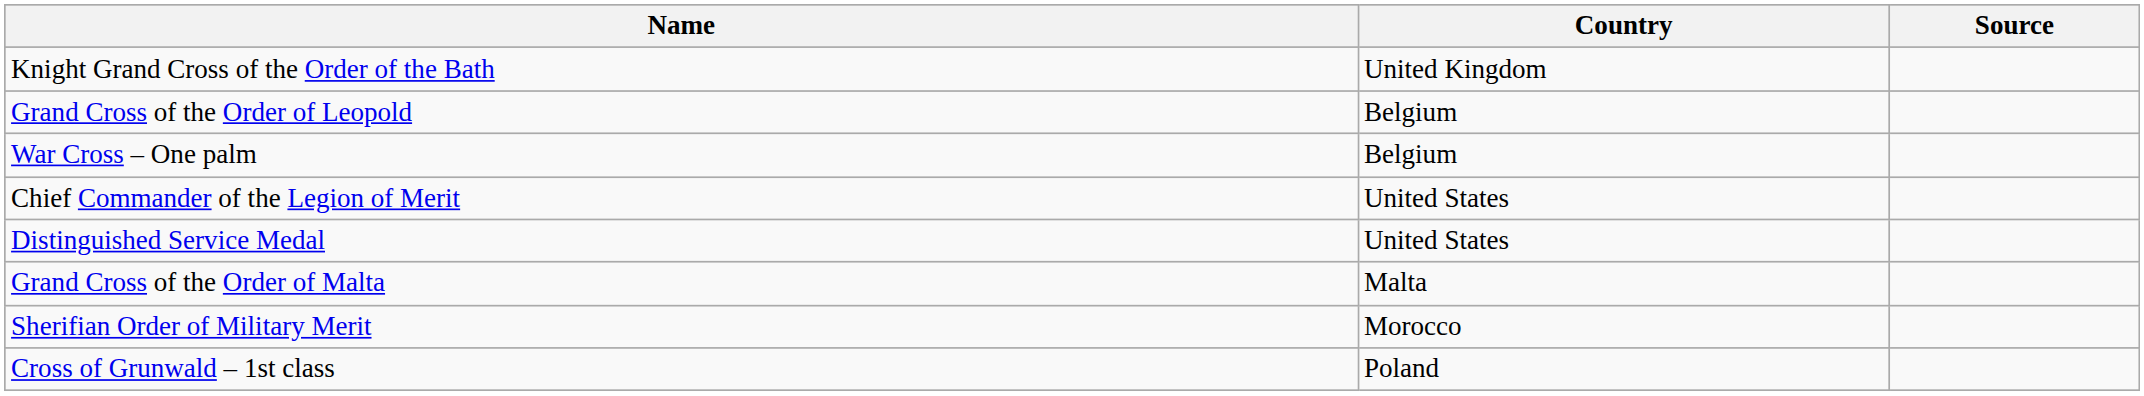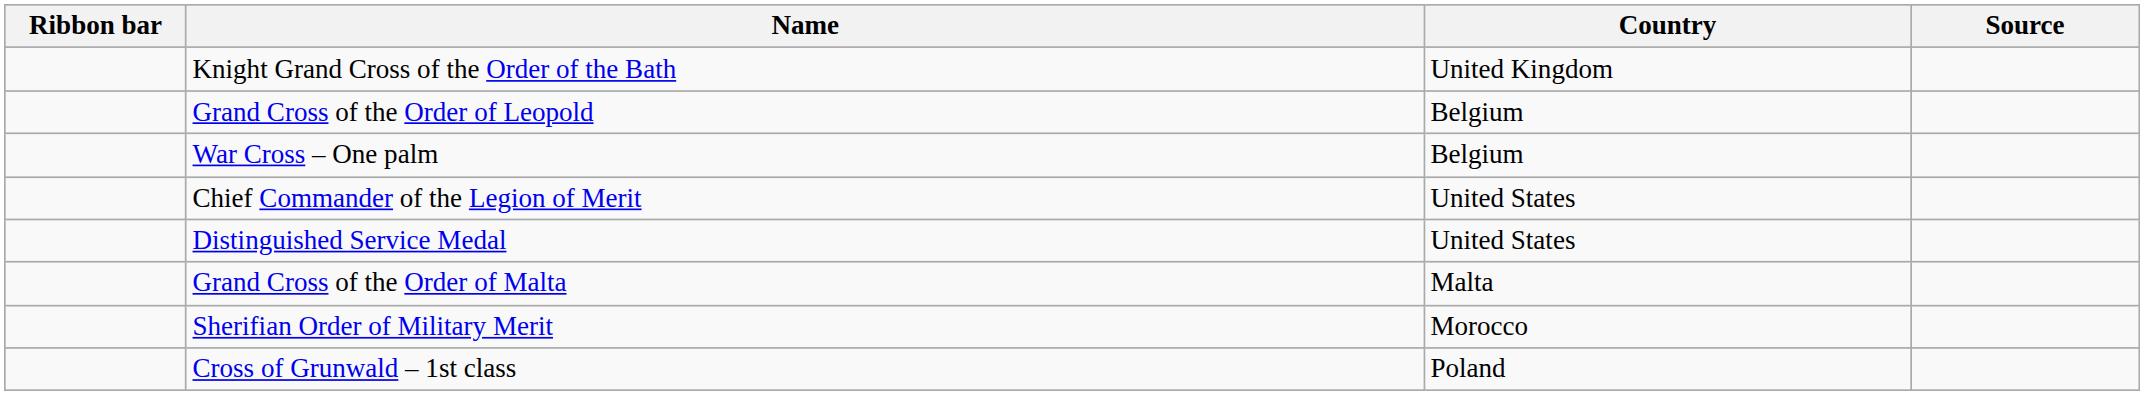+ column: Ribbon bar
